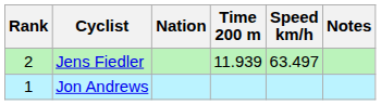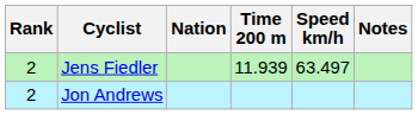Jon Andrews | Rank: 1 -> 2
